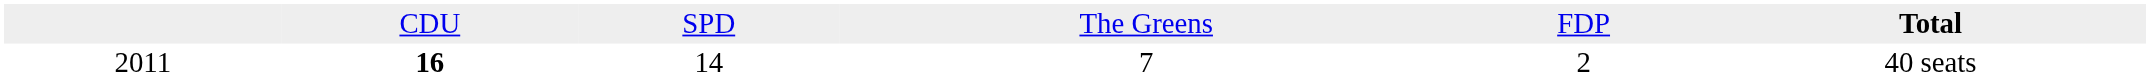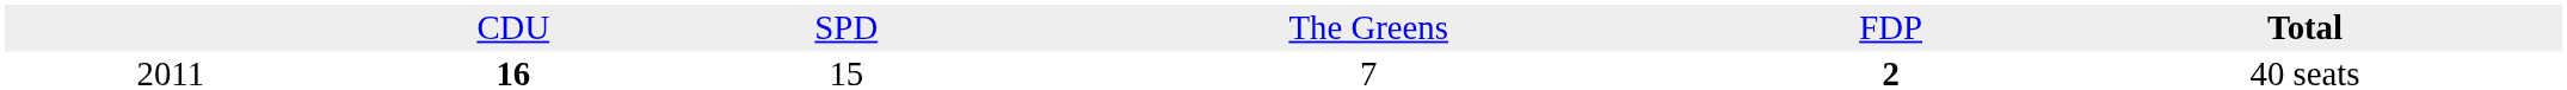2011 | column 3: 14 -> 15
2011 | column 5: normal -> bold
